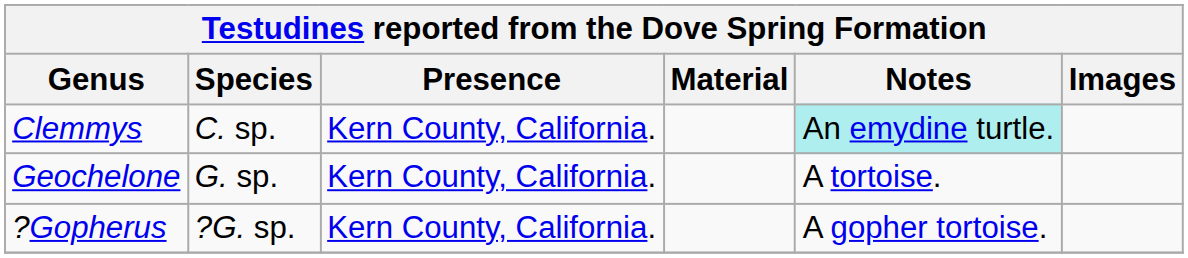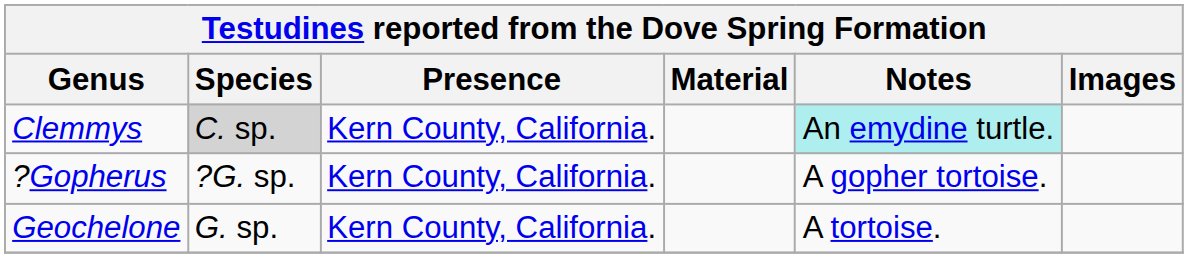Clemmys | Species: no background -> lightgrey background
rows swapped: Geochelone <-> ?Gopherus
